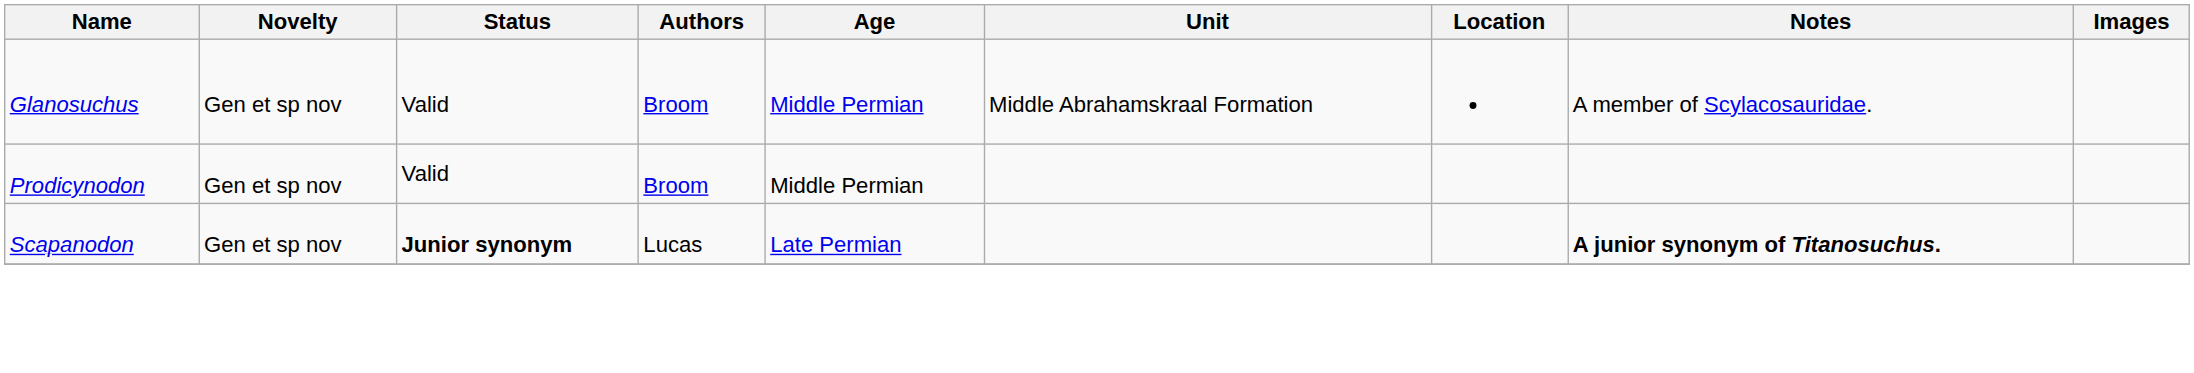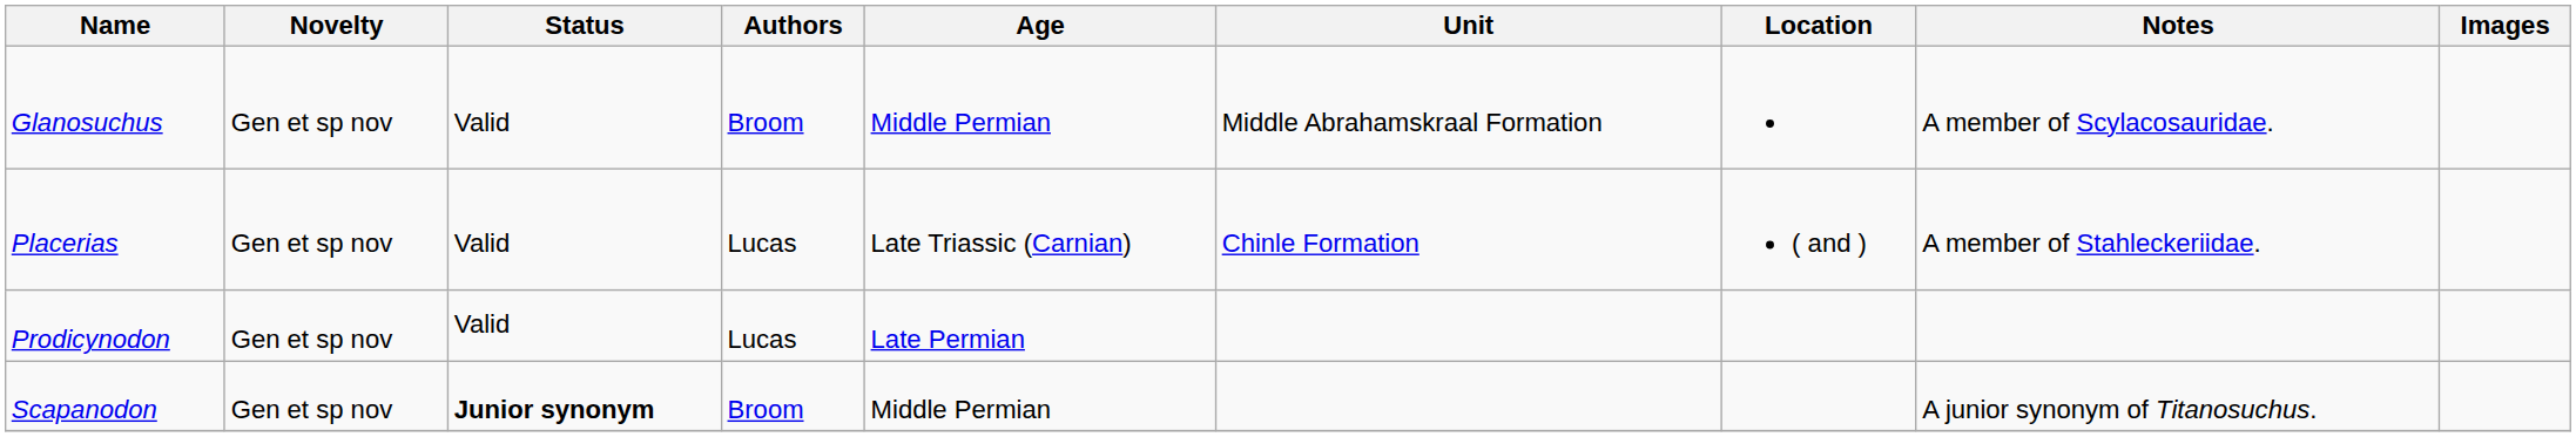+ row: Placerias | Gen et sp nov | Valid | Lucas | Late Triassic (Carnian) | Chinle Formation | ( and ) | A member of Stahleckeriidae.
Prodicynodon | Authors: Broom -> Lucas
Prodicynodon | Age: Middle Permian -> Late Permian
Scapanodon | Authors: Lucas -> Broom
Scapanodon | Age: Late Permian -> Middle Permian
Scapanodon | Notes: bold -> normal
